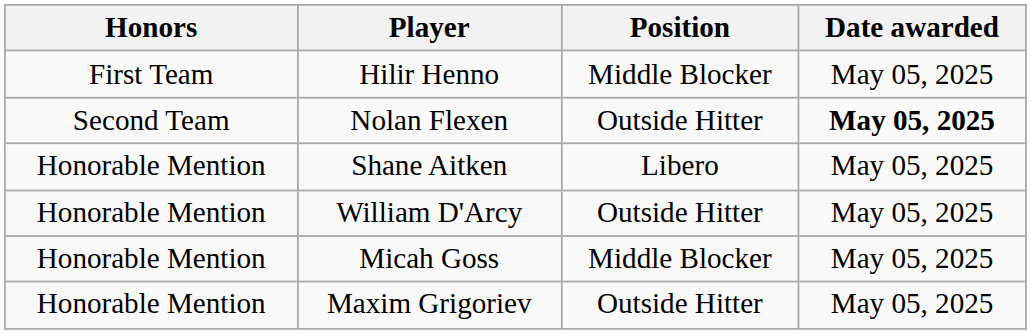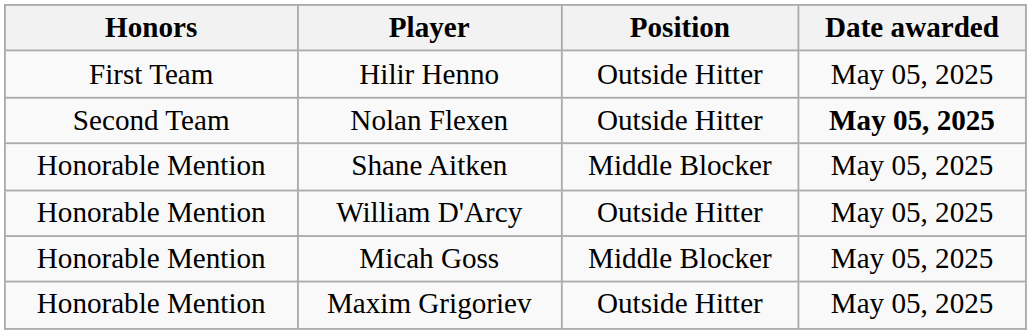Hilir Henno | Position: Middle Blocker -> Outside Hitter
Shane Aitken | Position: Libero -> Middle Blocker
